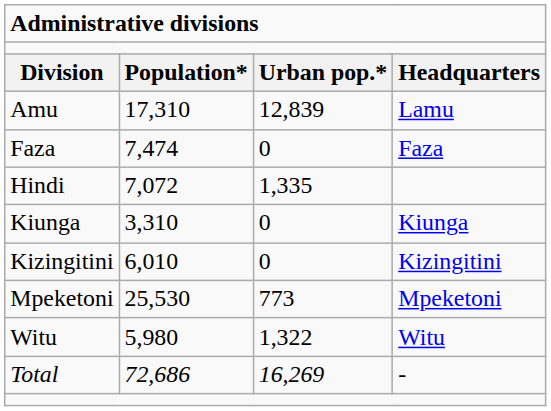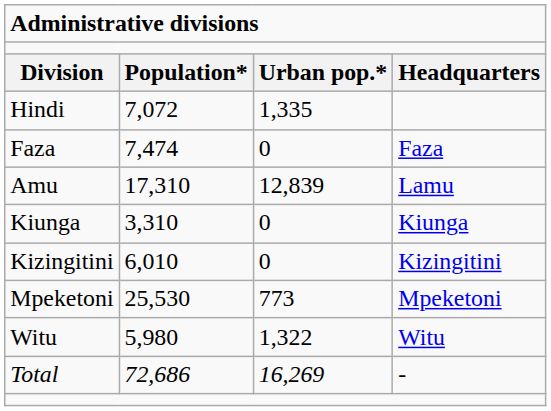rows swapped: Amu <-> Hindi
